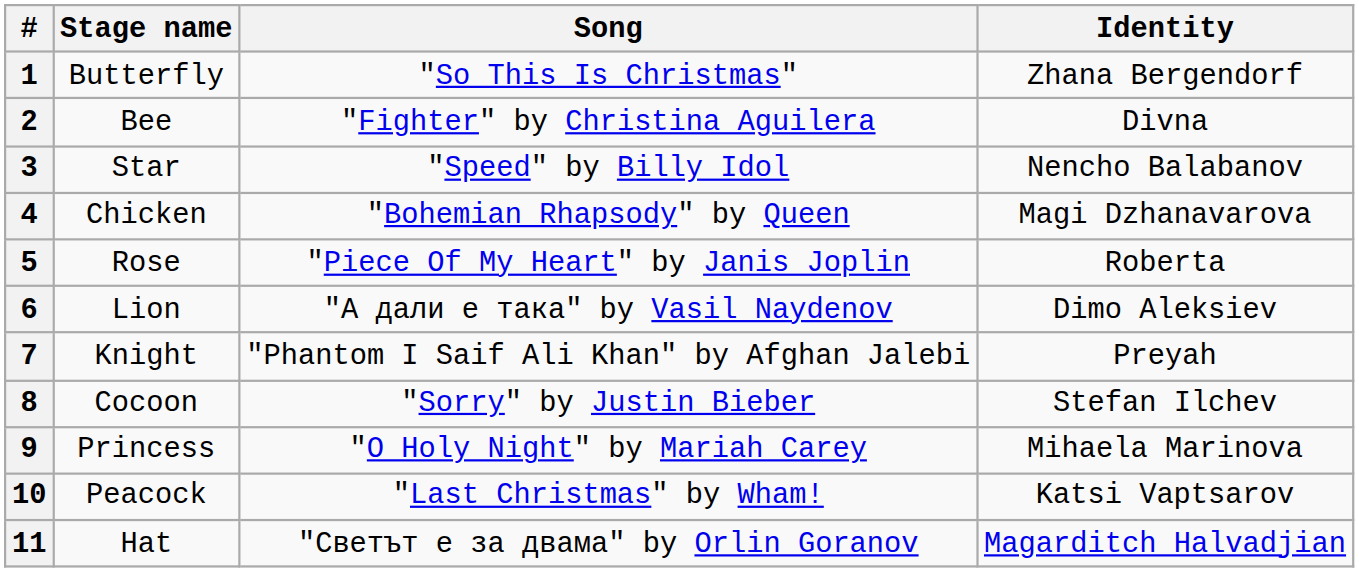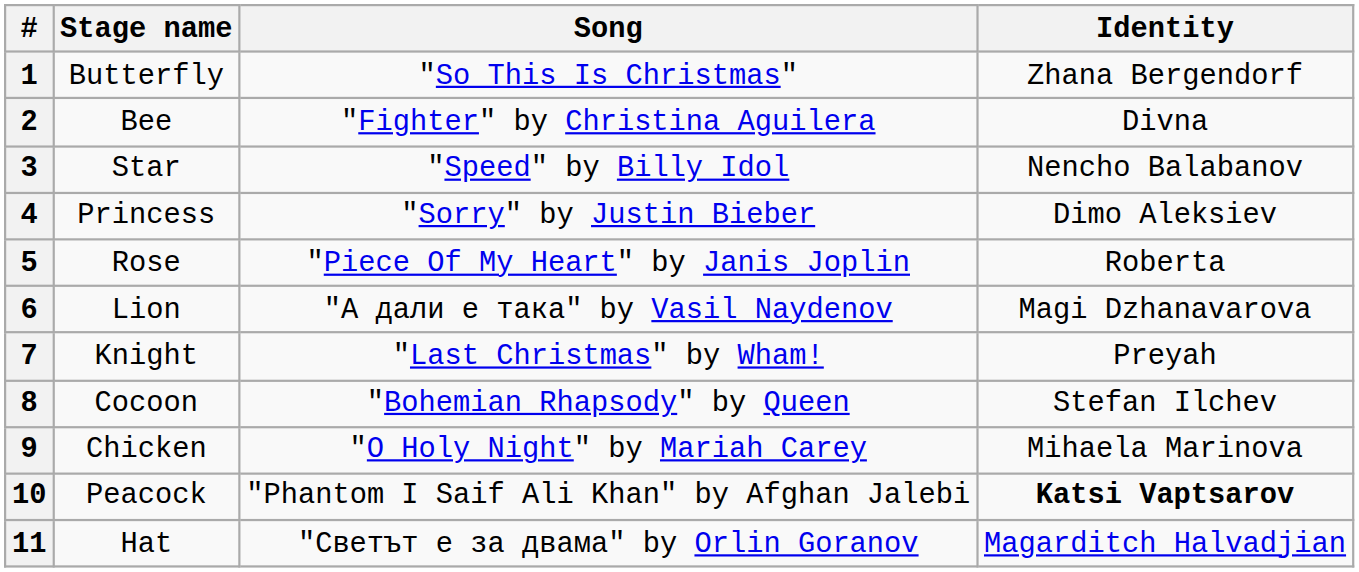4 | Stage name: Chicken -> Princess
4 | Song: "Bohemian Rhapsody" by Queen -> "Sorry" by Justin Bieber
4 | Identity: Magi Dzhanavarova -> Dimo Aleksiev
6 | Identity: Dimo Aleksiev -> Magi Dzhanavarova
7 | Song: "Phantom I Saif Ali Khan" by Afghan Jalebi -> "Last Christmas" by Wham!
8 | Song: "Sorry" by Justin Bieber -> "Bohemian Rhapsody" by Queen
9 | Stage name: Princess -> Chicken
10 | Song: "Last Christmas" by Wham! -> "Phantom I Saif Ali Khan" by Afghan Jalebi
10 | Identity: normal -> bold
